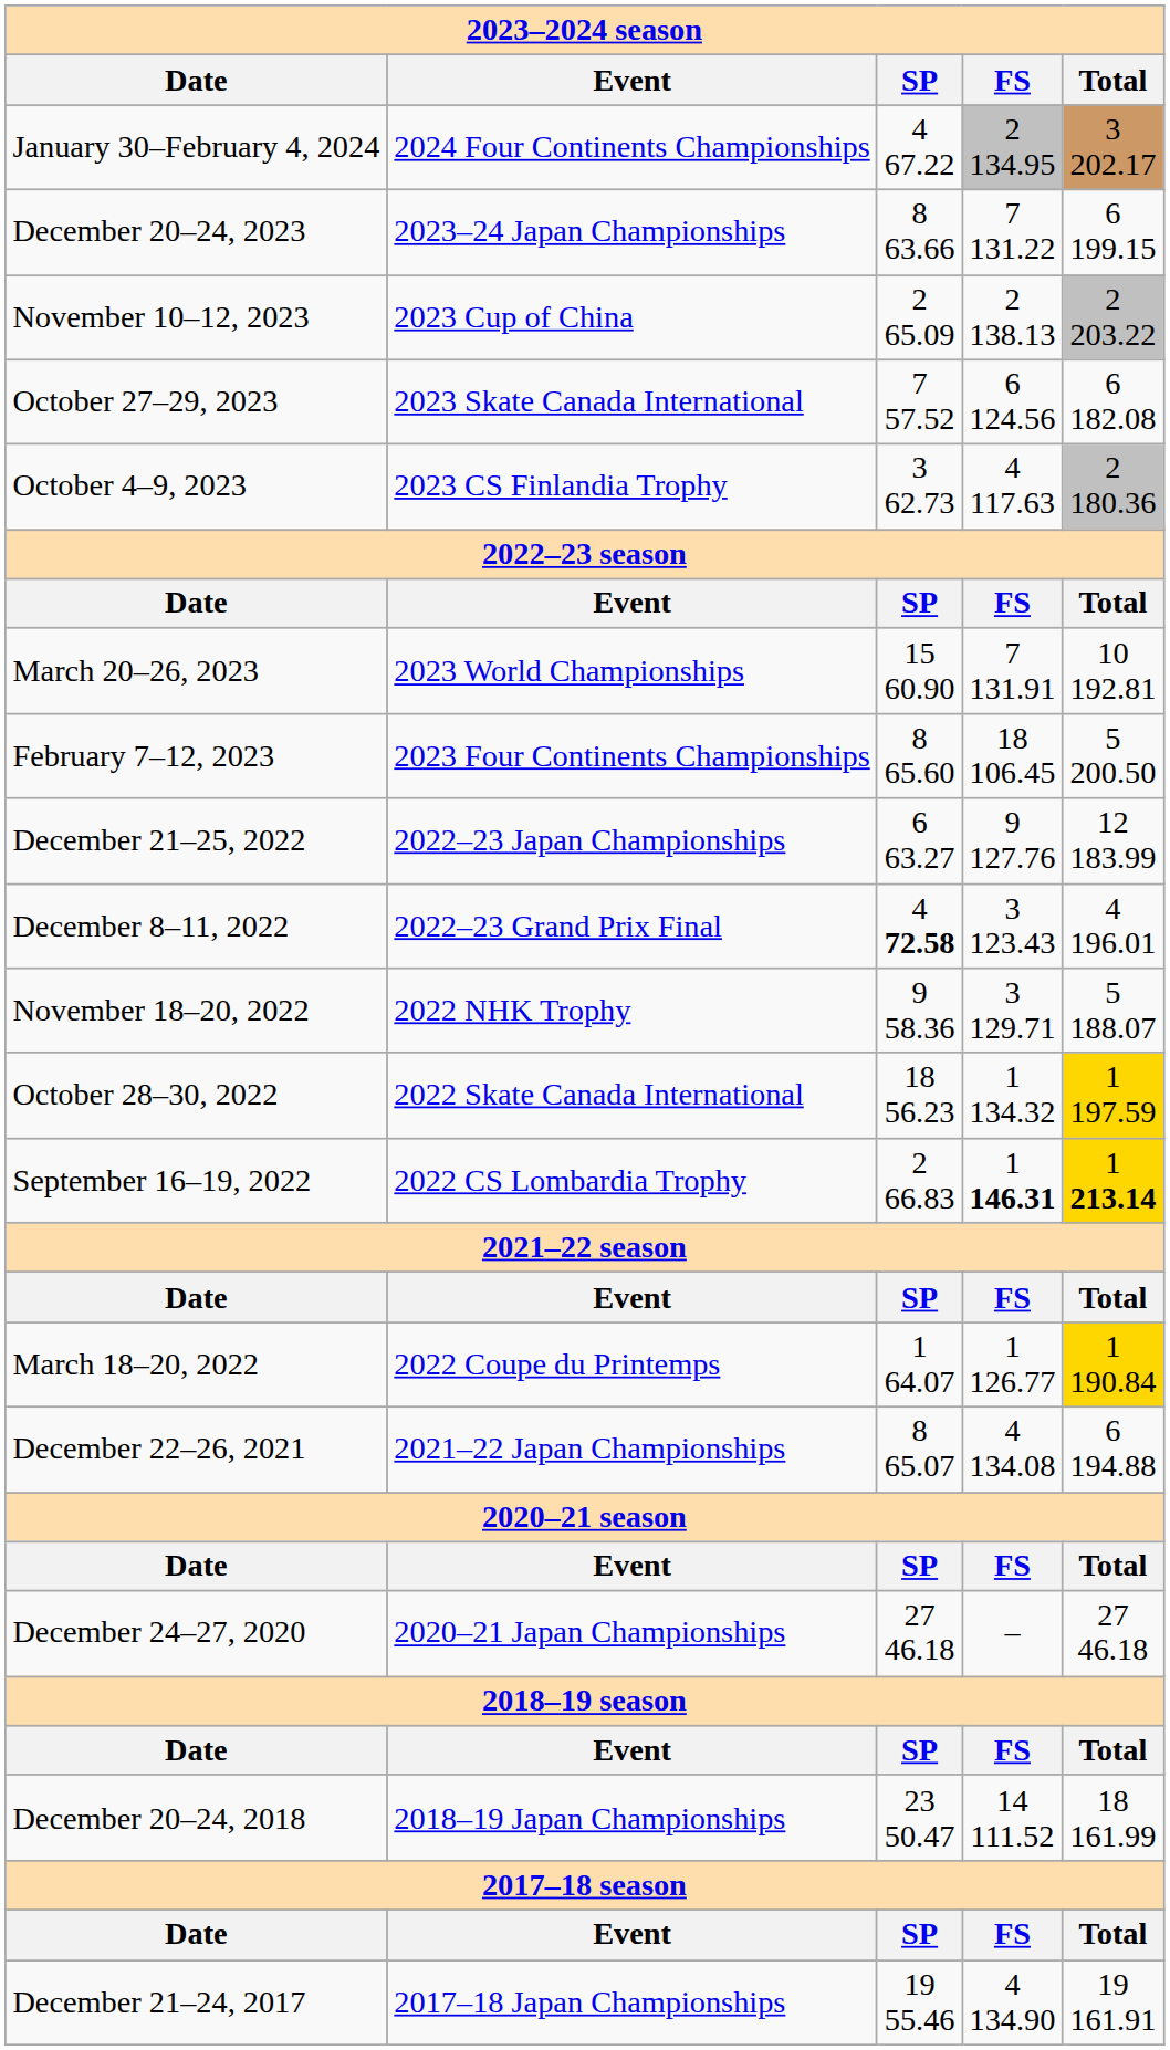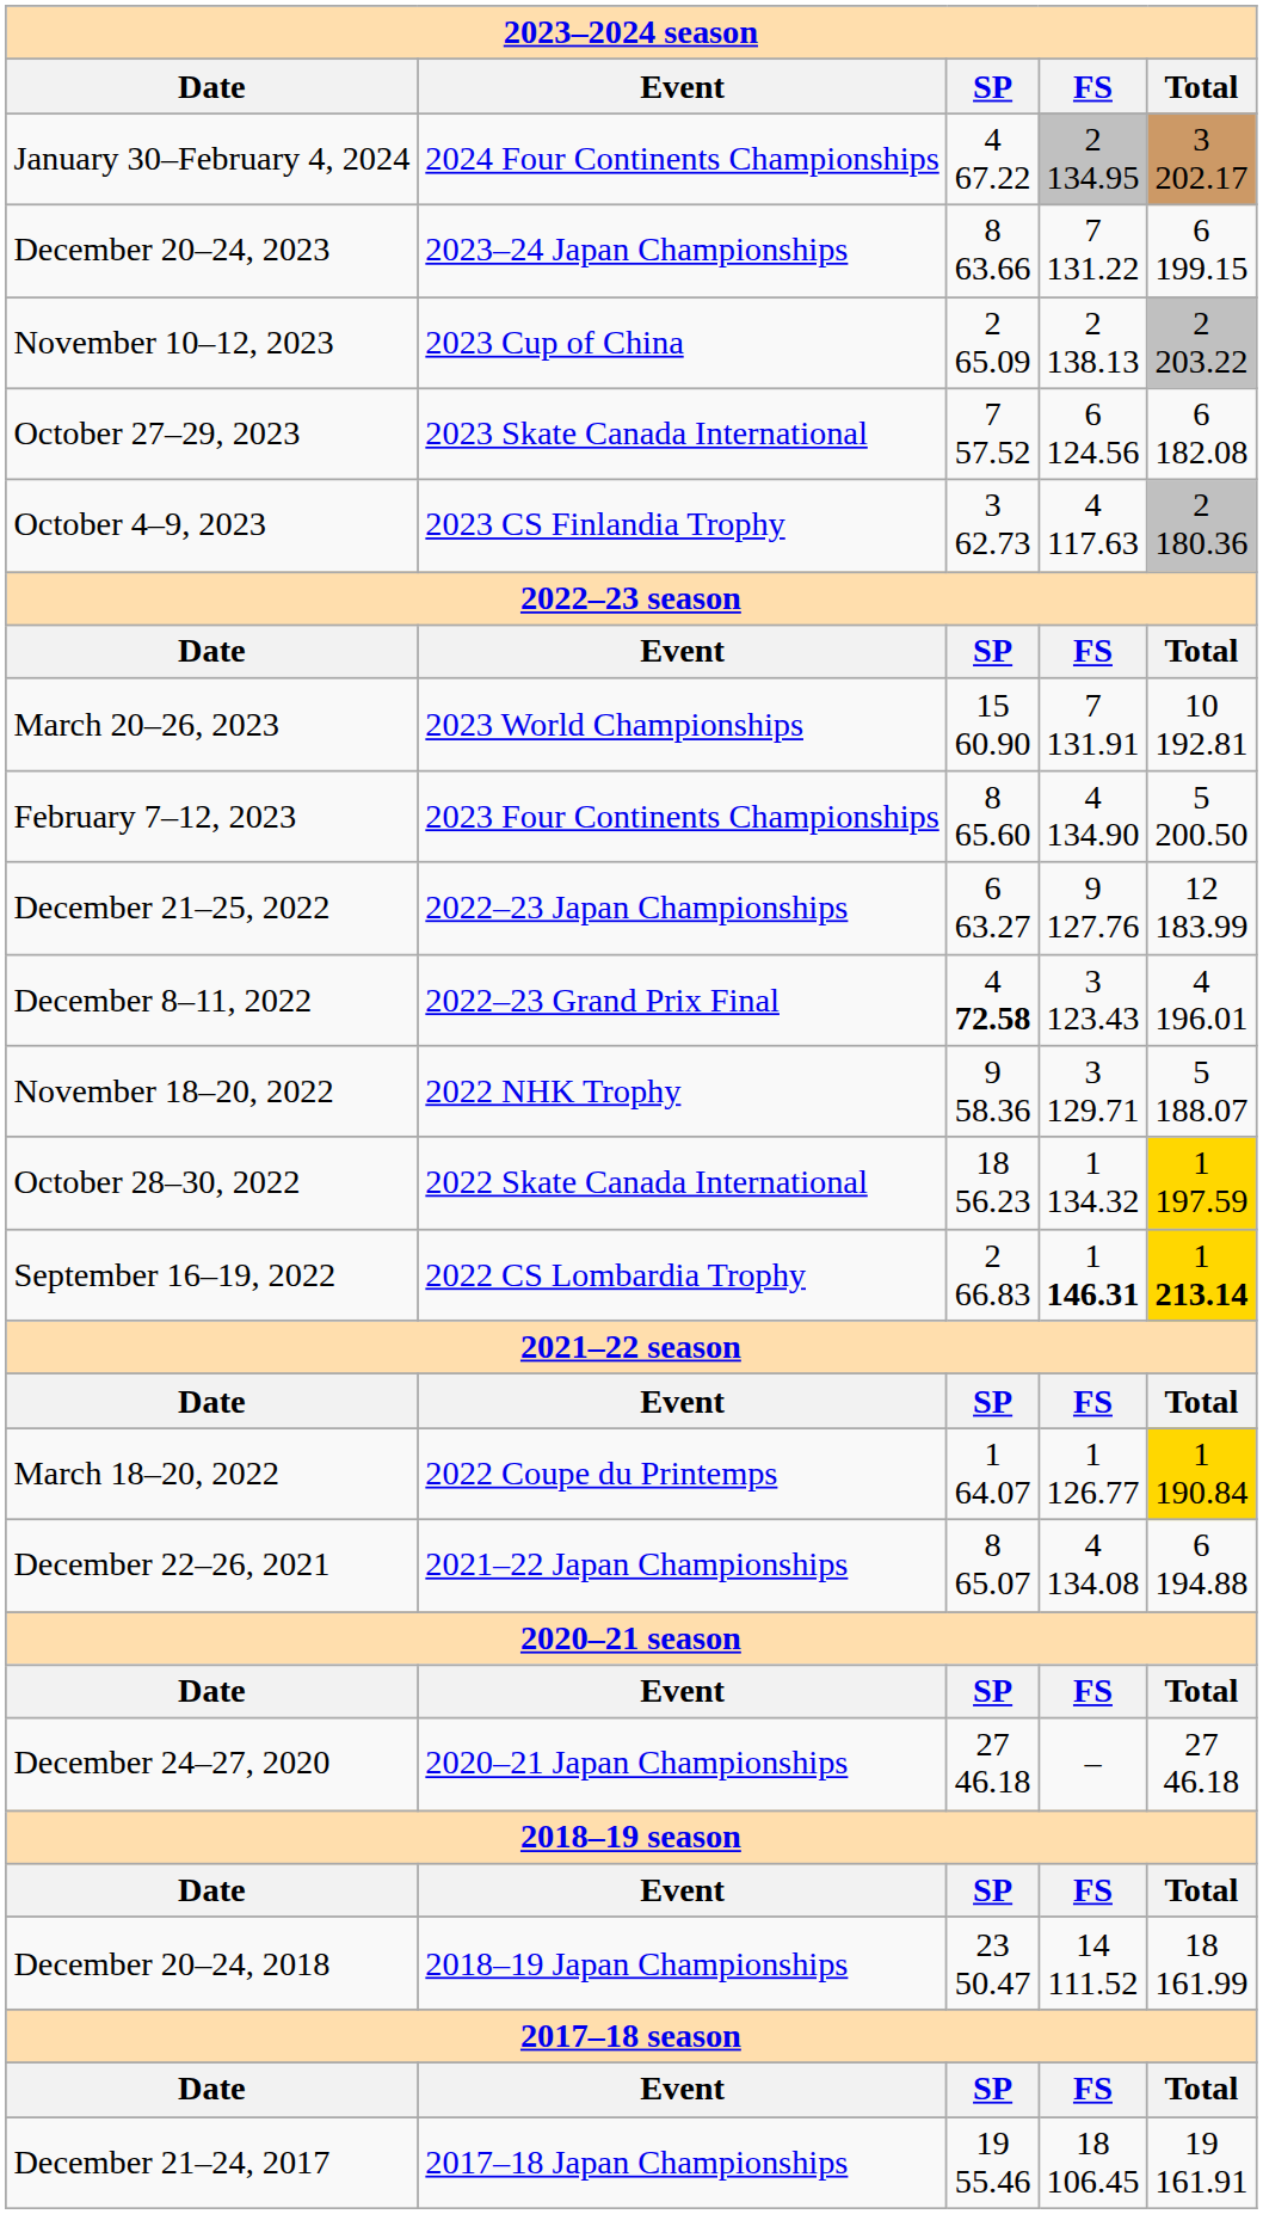February 7–12, 2023 | FS: 18 106.45 -> 4 134.90
December 21–24, 2017 | FS: 4 134.90 -> 18 106.45
